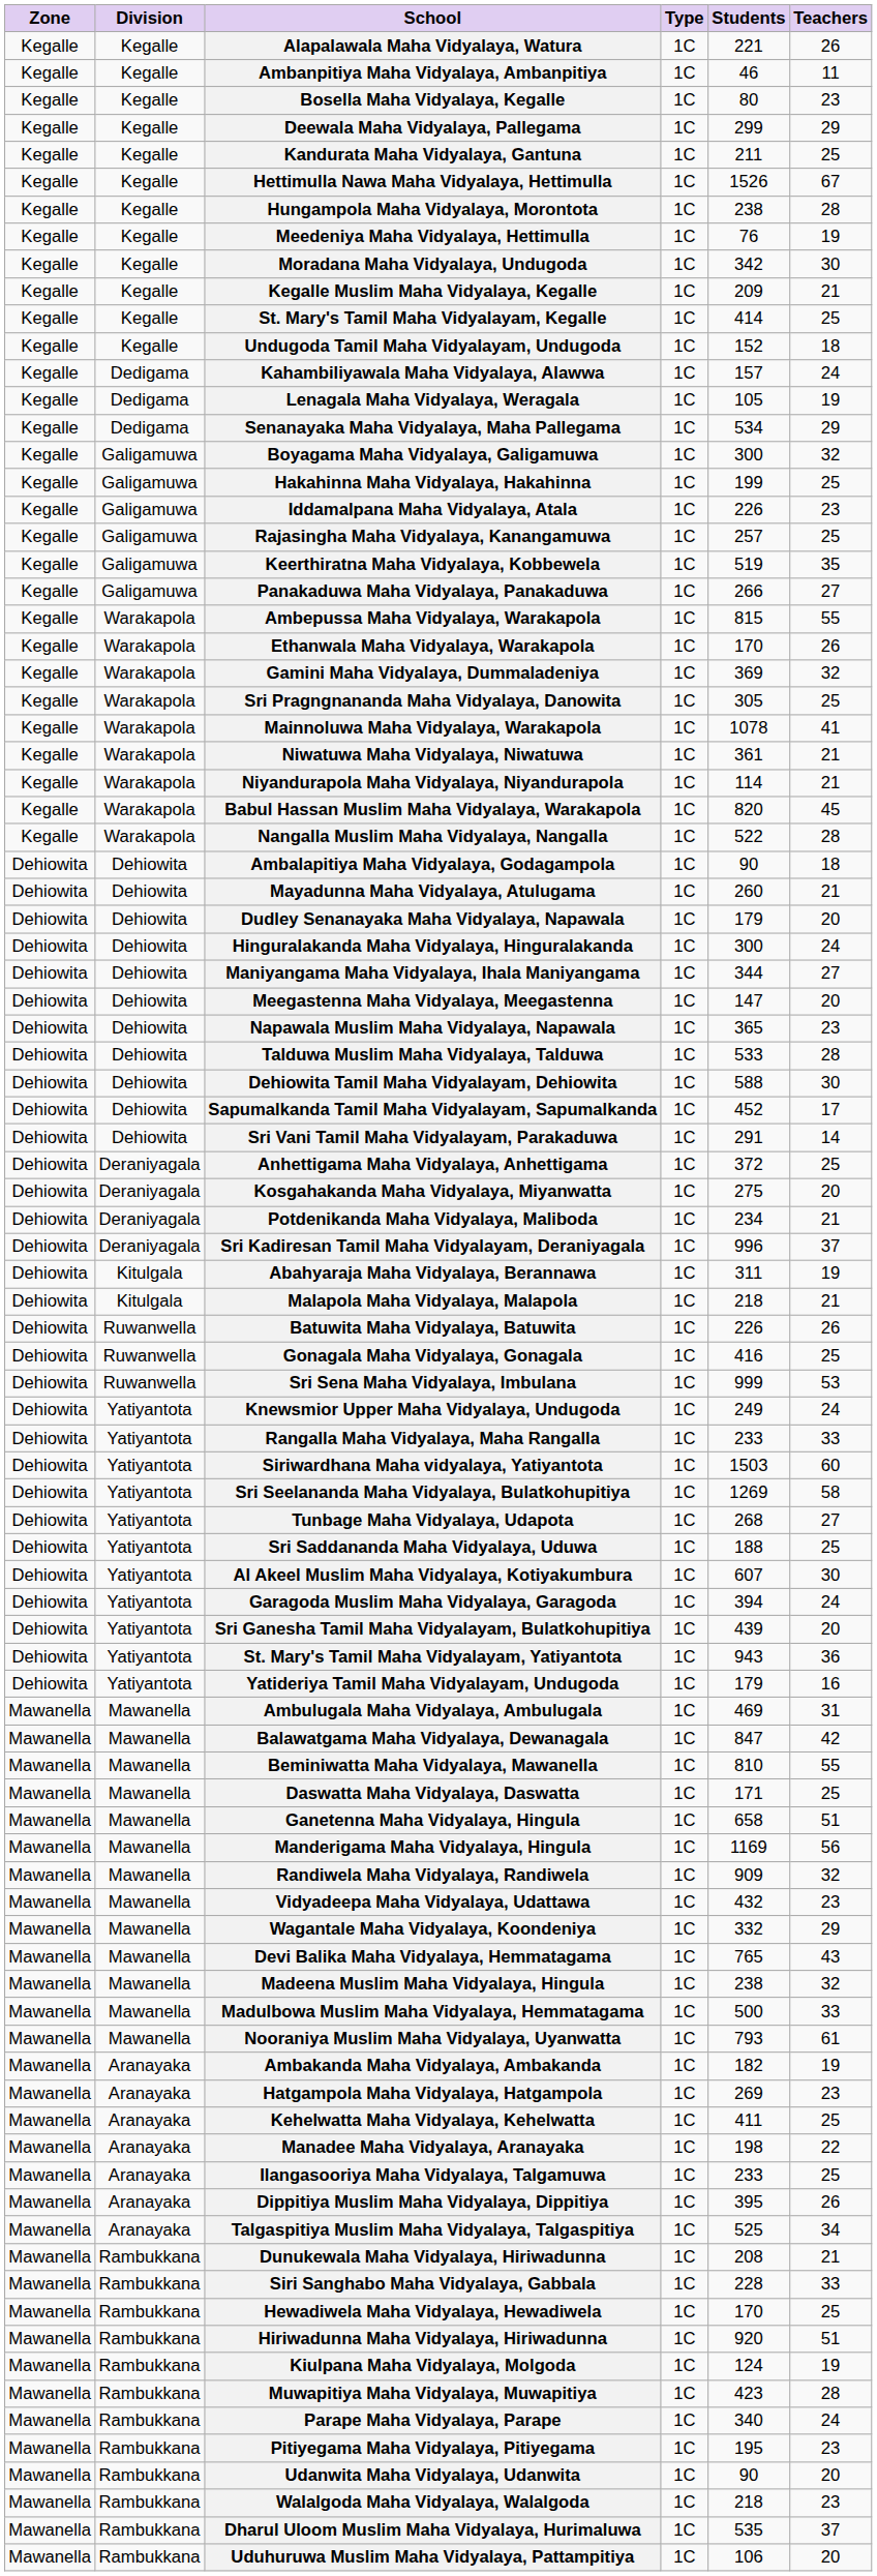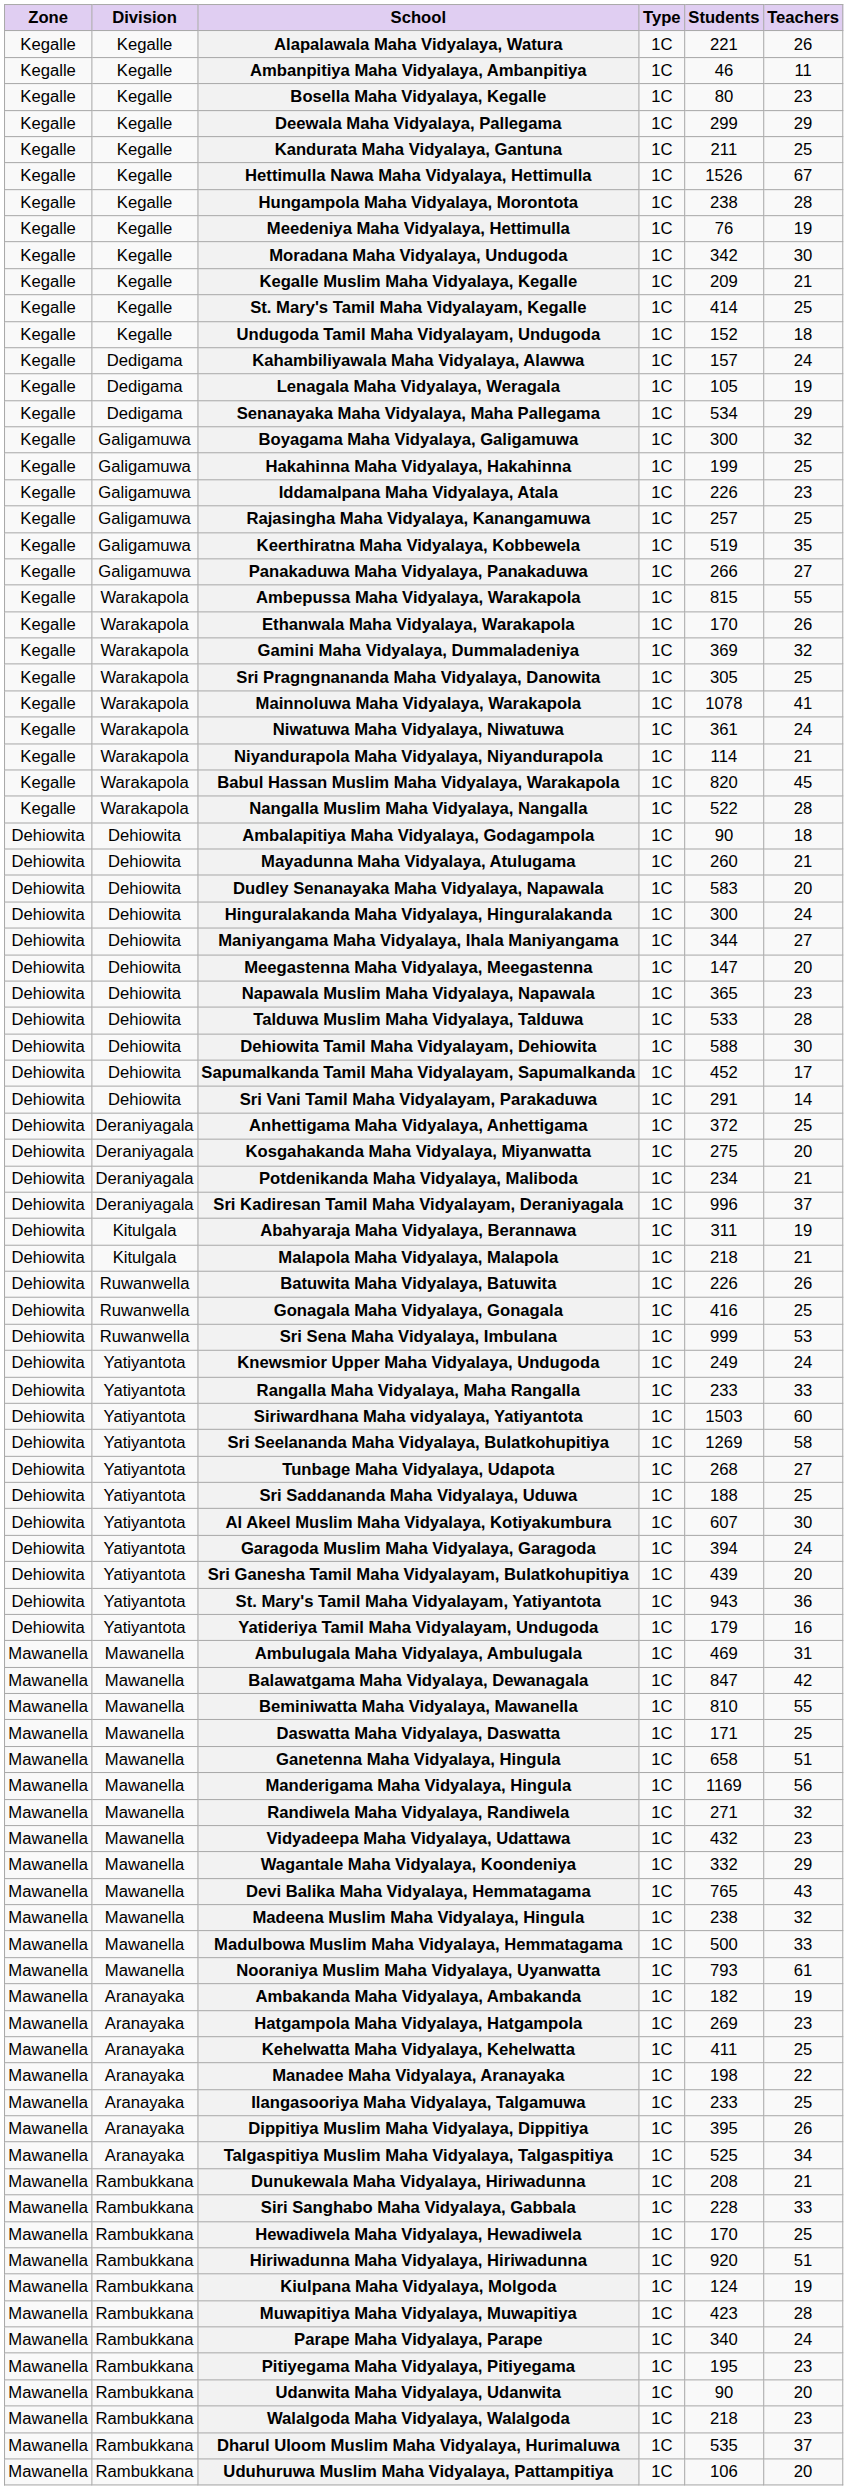Niwatuwa Maha Vidyalaya, Niwatuwa | Teachers: 21 -> 24
Dudley Senanayaka Maha Vidyalaya, Napawala | Students: 179 -> 583
Randiwela Maha Vidyalaya, Randiwela | Students: 909 -> 271
